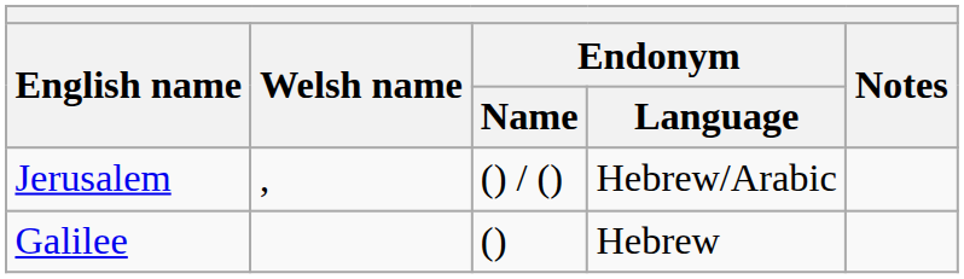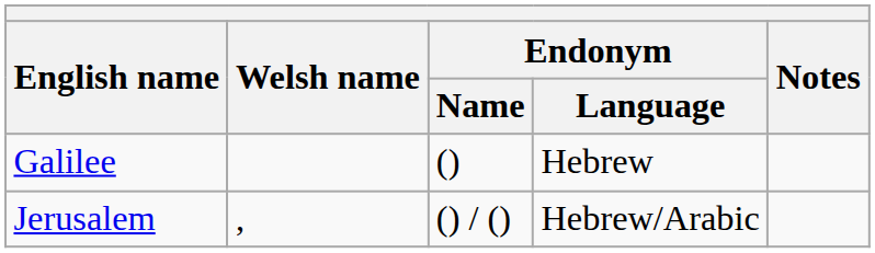rows swapped: Galilee <-> Jerusalem
